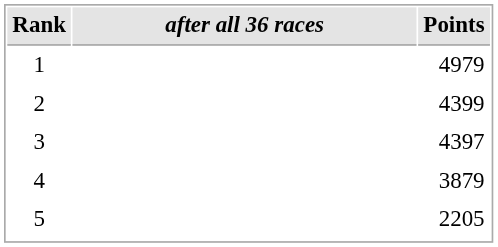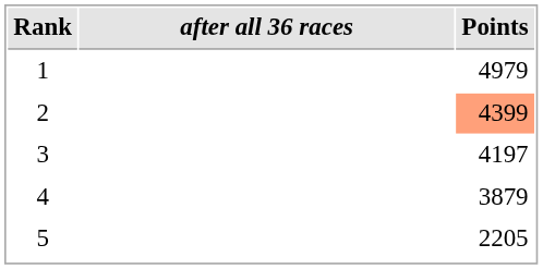2 | Points: no background -> lightsalmon background
3 | Points: 4397 -> 4197
